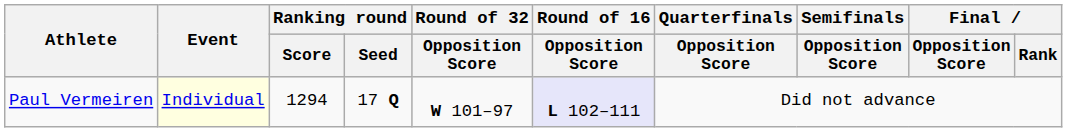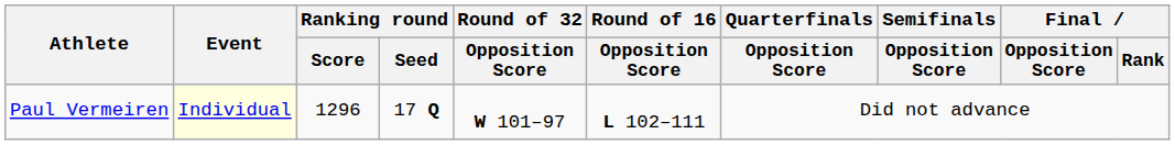Paul Vermeiren | Ranking round / Score: 1294 -> 1296
Paul Vermeiren | Round of 16 / Opposition Score: lavender background -> no background
